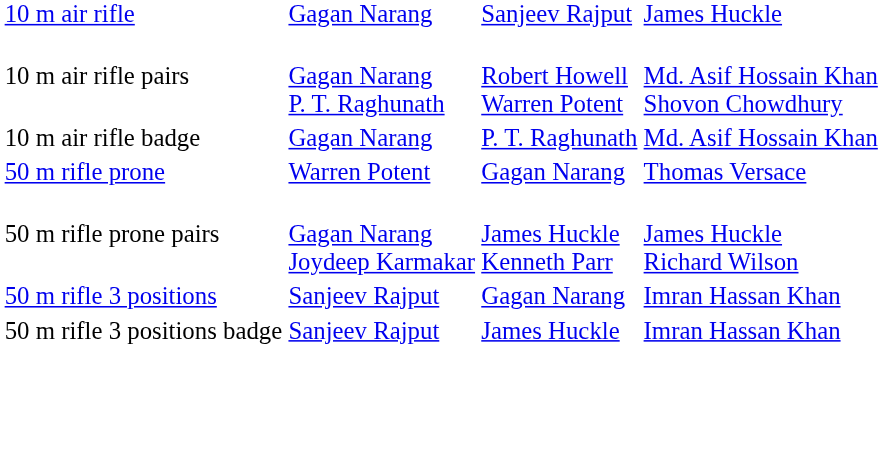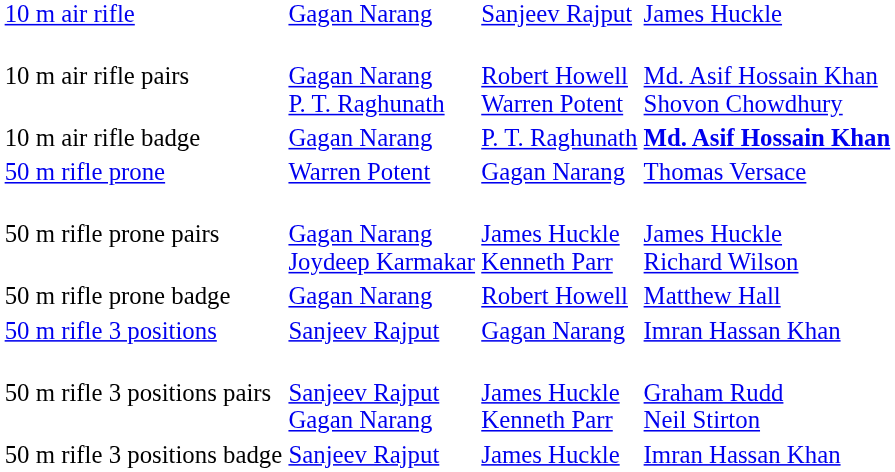10 m air rifle badge | column 4: normal -> bold
+ row: 50 m rifle prone badge | Gagan Narang | Robert Howell | Matthew Hall
+ row: 50 m rifle 3 positions pairs | Sanjeev Rajput Gagan Narang | James Huckle Kenneth Parr | Graham Rudd Neil Stirton
